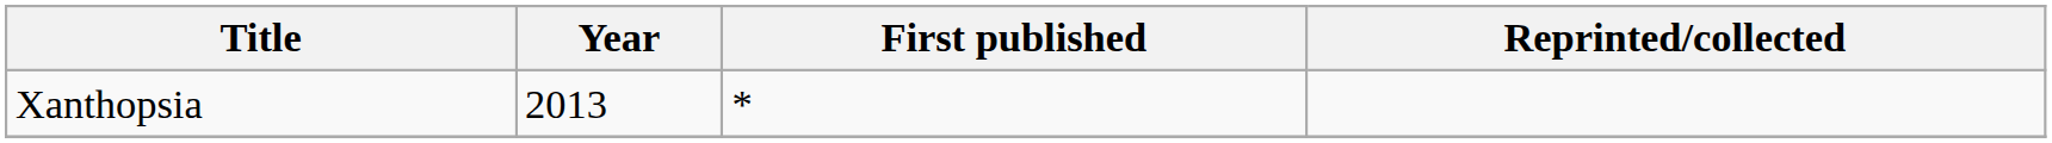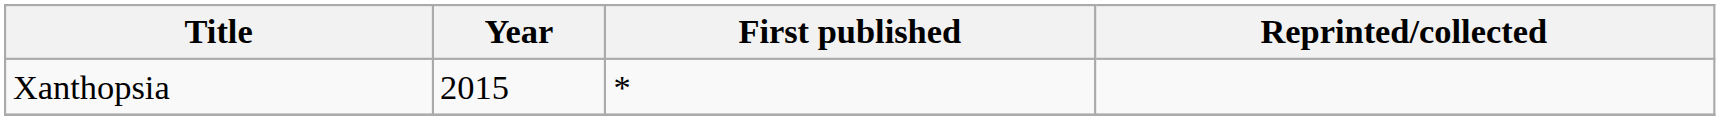Xanthopsia | Year: 2013 -> 2015
